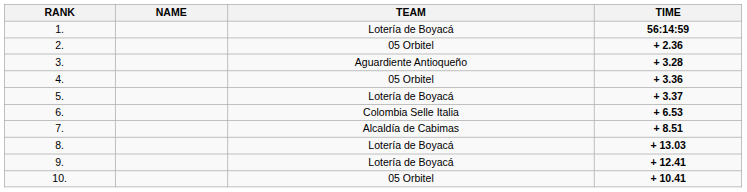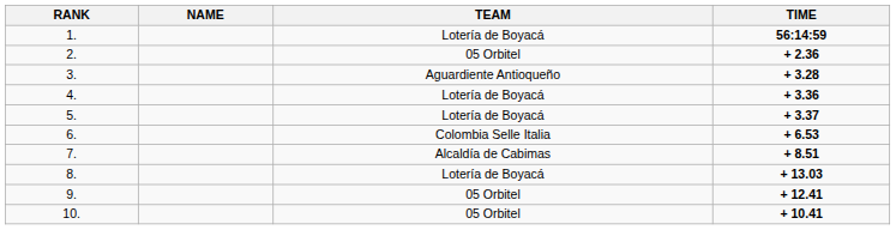4. | TEAM: 05 Orbitel -> Lotería de Boyacá
9. | TEAM: Lotería de Boyacá -> 05 Orbitel
